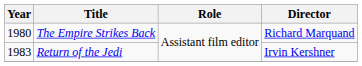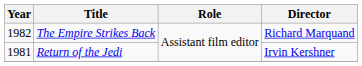The Empire Strikes Back | Year: 1980 -> 1982
Return of the Jedi | Year: 1983 -> 1981
